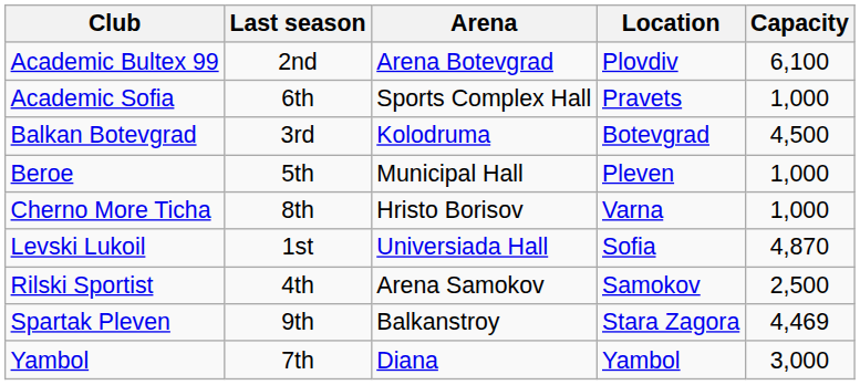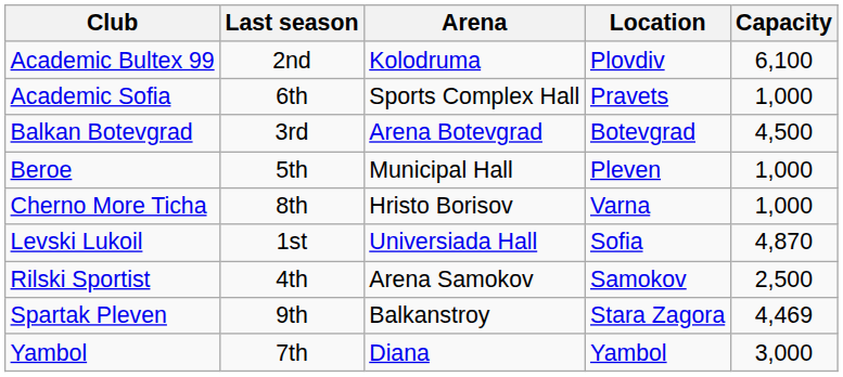Academic Bultex 99 | Arena: Arena Botevgrad -> Kolodruma
Balkan Botevgrad | Arena: Kolodruma -> Arena Botevgrad
